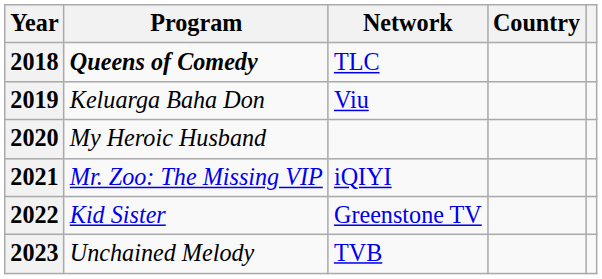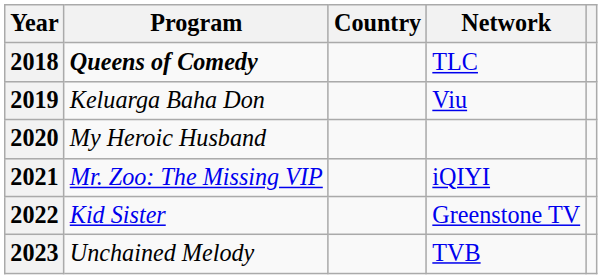columns swapped: Network <-> Country
